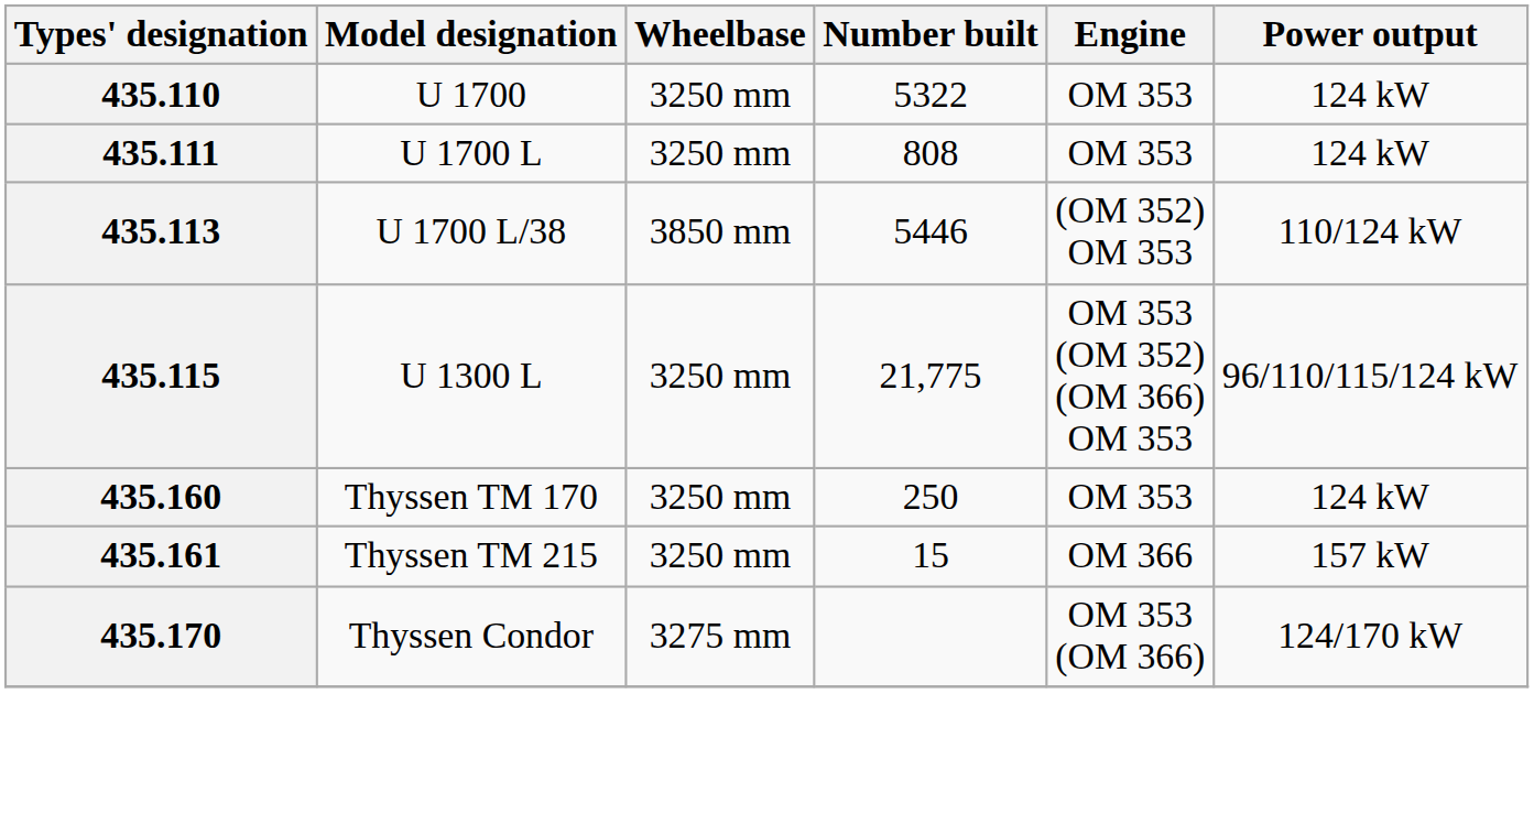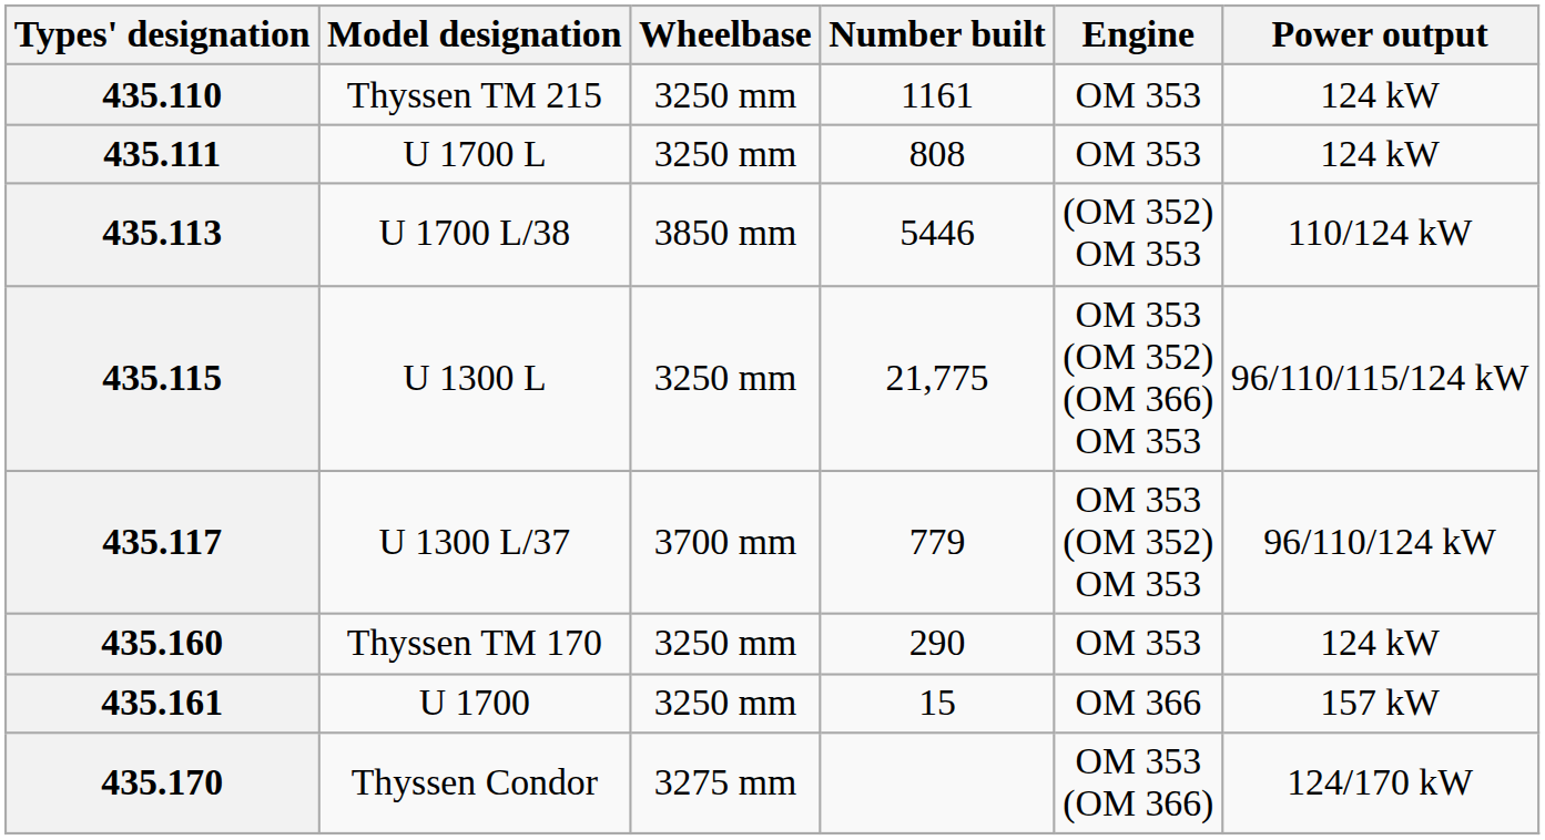435.110 | Model designation: U 1700 -> Thyssen TM 215
435.110 | Number built: 5322 -> 1161
+ row: 435.117 | U 1300 L/37 | 3700 mm | 779 | OM 353 (OM 352) OM 353 | 96/110/124 kW
435.160 | Number built: 250 -> 290
435.161 | Model designation: Thyssen TM 215 -> U 1700
